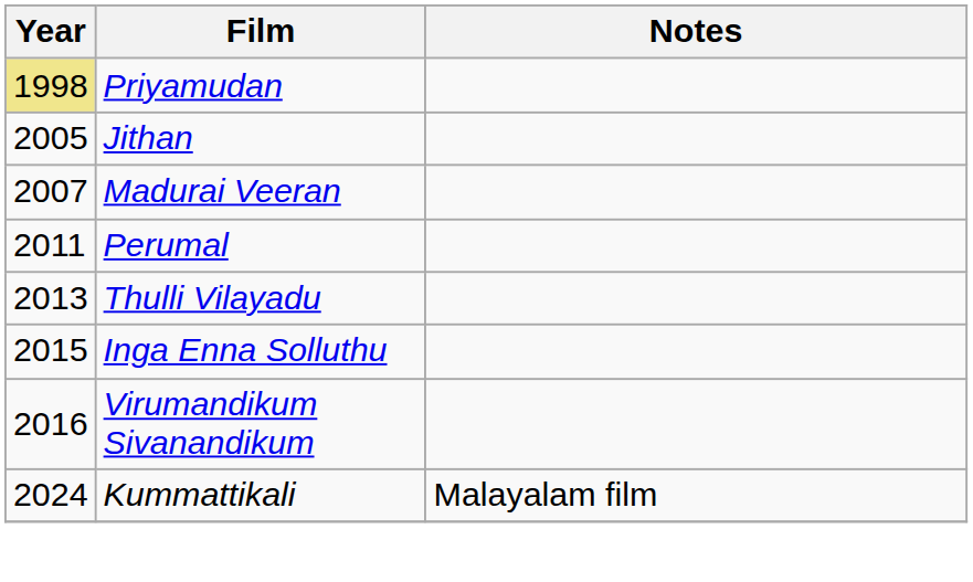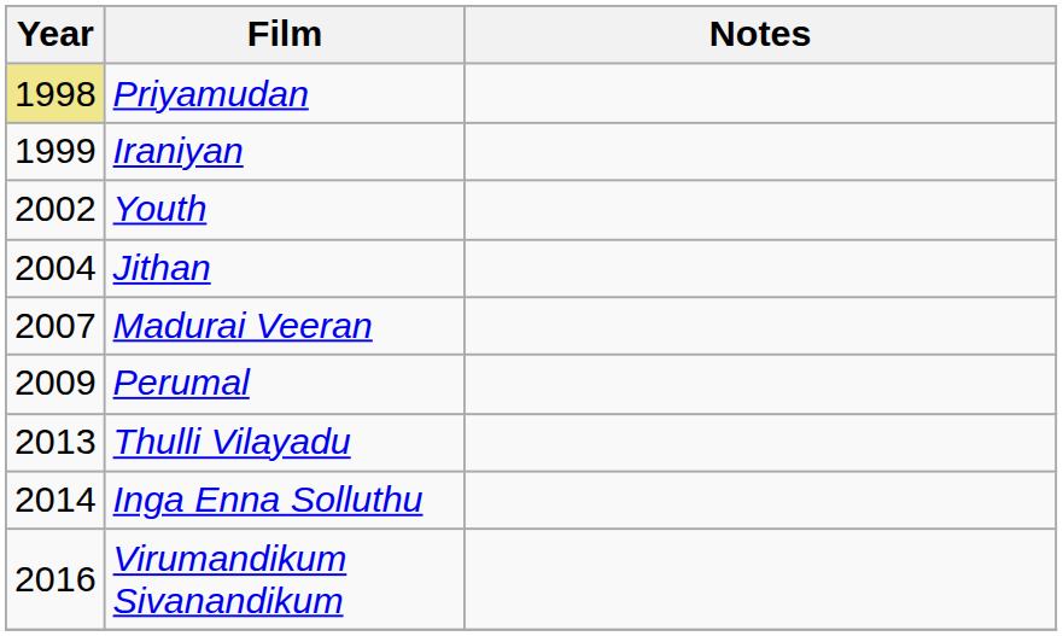+ row: 1999 | Iraniyan
+ row: 2002 | Youth
Jithan | Year: 2005 -> 2004
Perumal | Year: 2011 -> 2009
Inga Enna Solluthu | Year: 2015 -> 2014
- row: 2024 | Kummattikali | Malayalam film
